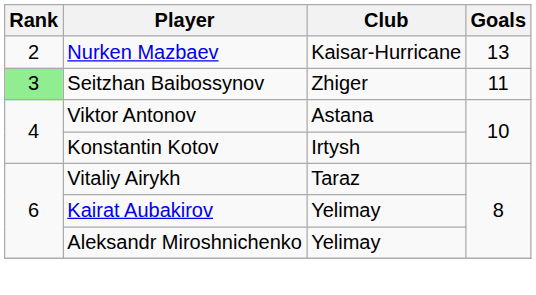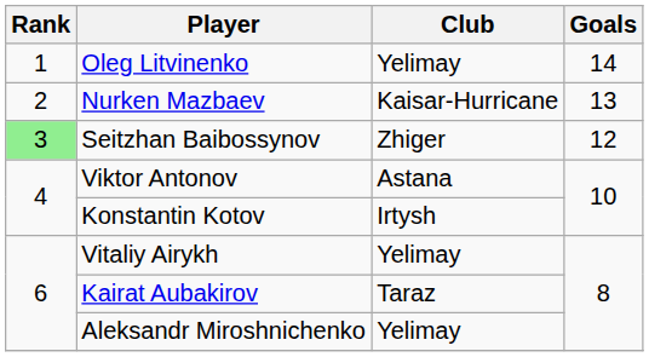+ row: 1 | Oleg Litvinenko | Yelimay | 14
Seitzhan Baibossynov | Goals: 11 -> 12
Vitaliy Airykh | Club: Taraz -> Yelimay
Kairat Aubakirov | Club: Yelimay -> Taraz
